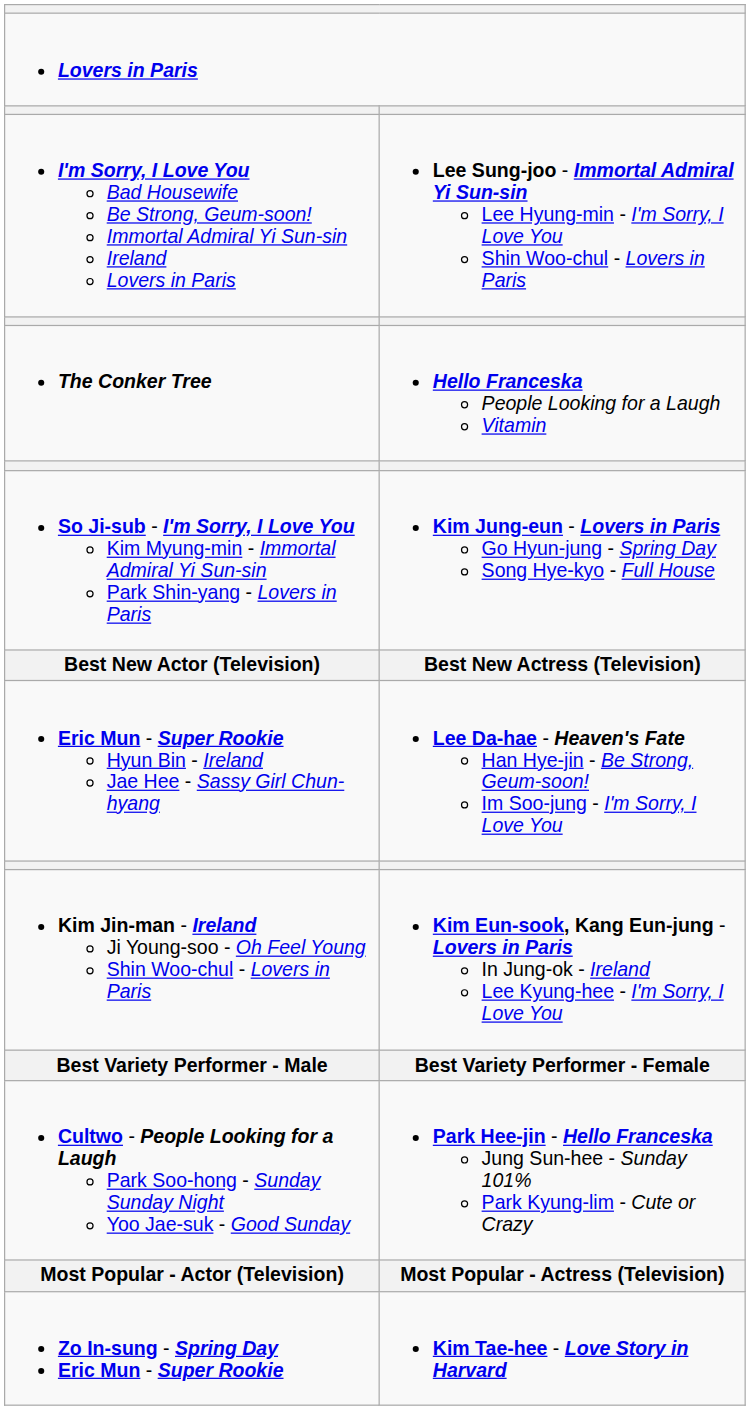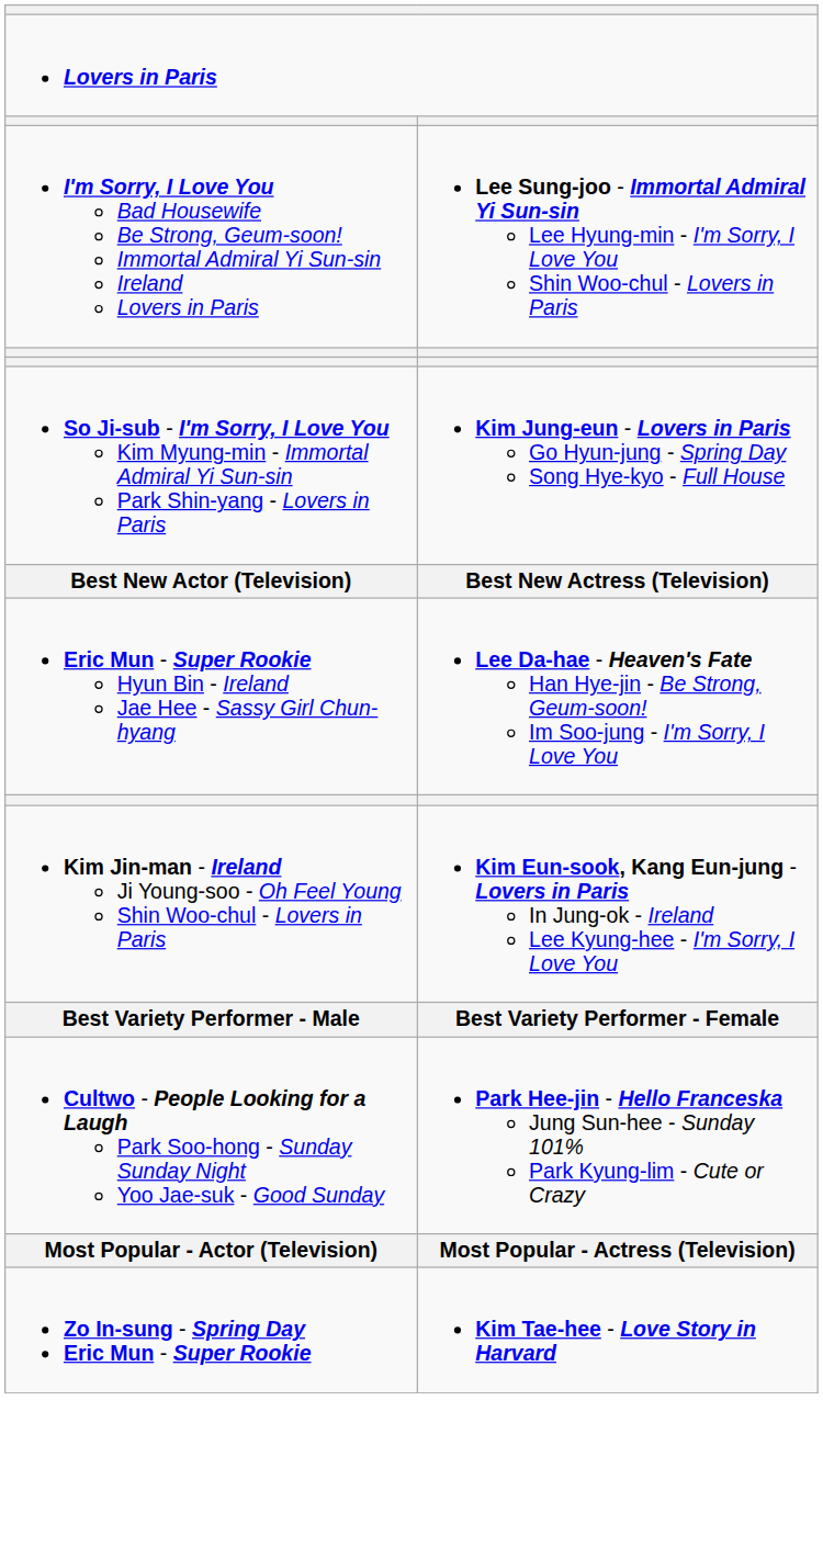- row: The Conker Tree | Hello Franceska People Looking for a Laugh Vitamin
